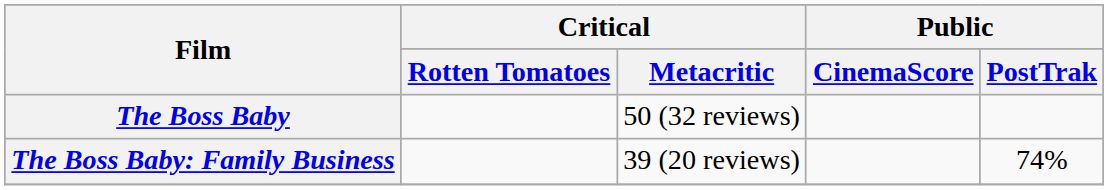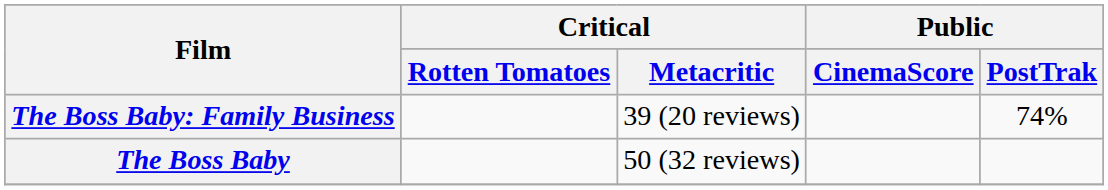rows swapped: The Boss Baby <-> The Boss Baby: Family Business
